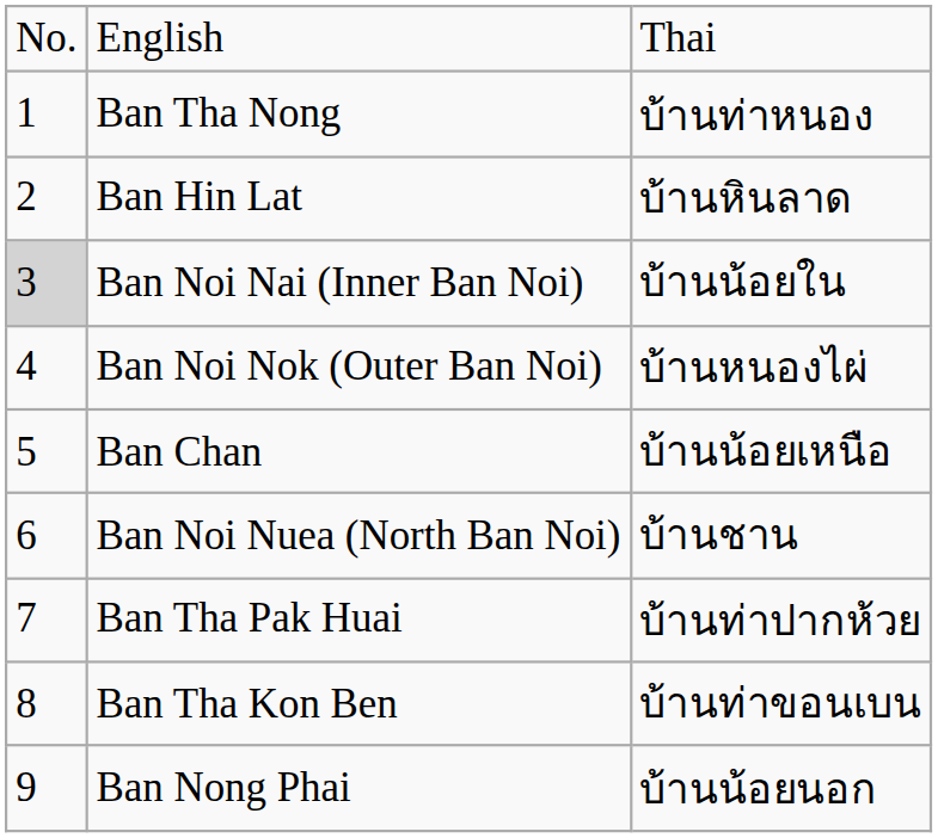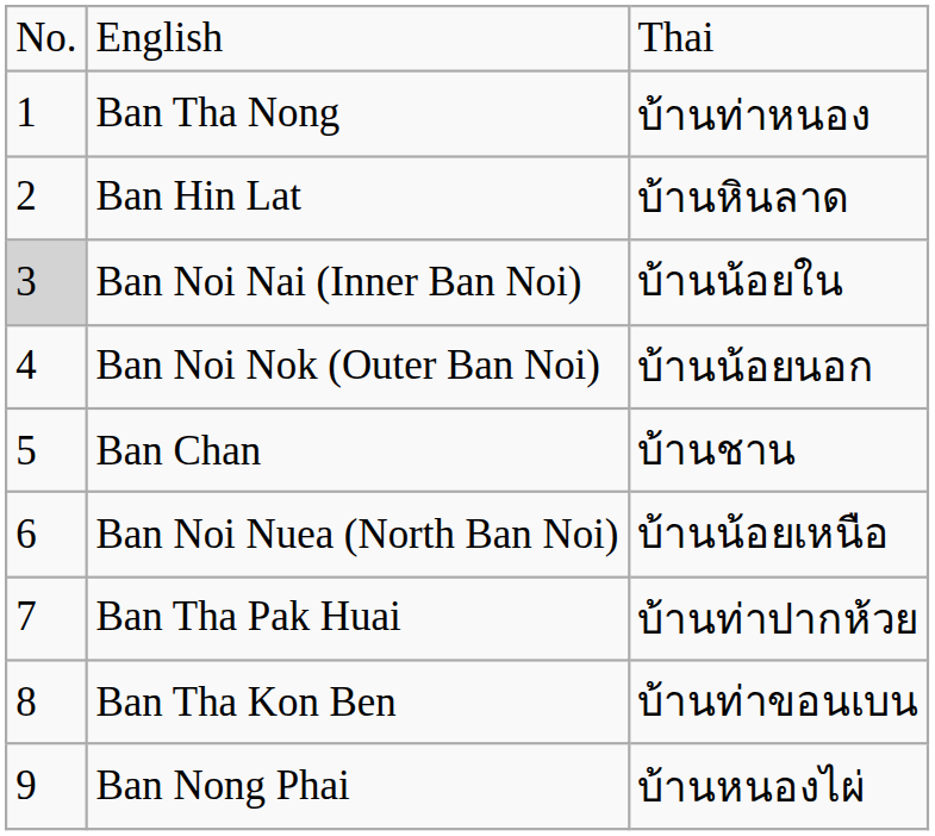Ban Noi Nok (Outer Ban Noi) | column 3: บ้านหนองไผ่ -> บ้านน้อยนอก
Ban Chan | column 3: บ้านน้อยเหนือ -> บ้านชาน
Ban Noi Nuea (North Ban Noi) | column 3: บ้านชาน -> บ้านน้อยเหนือ
Ban Nong Phai | column 3: บ้านน้อยนอก -> บ้านหนองไผ่
